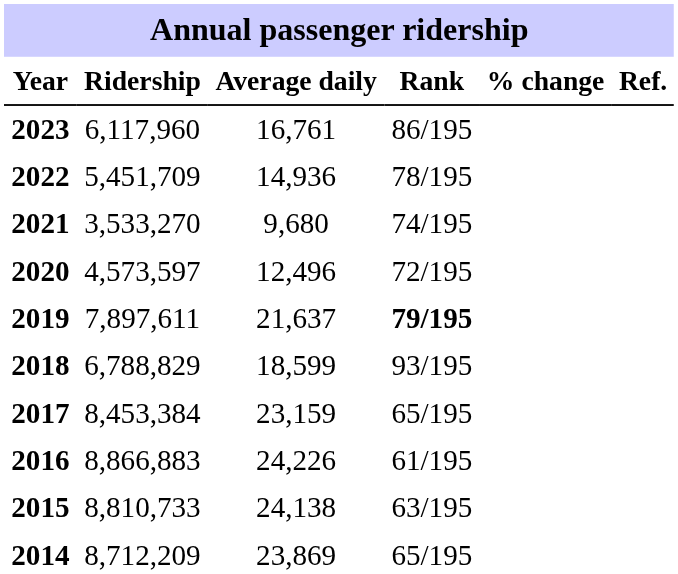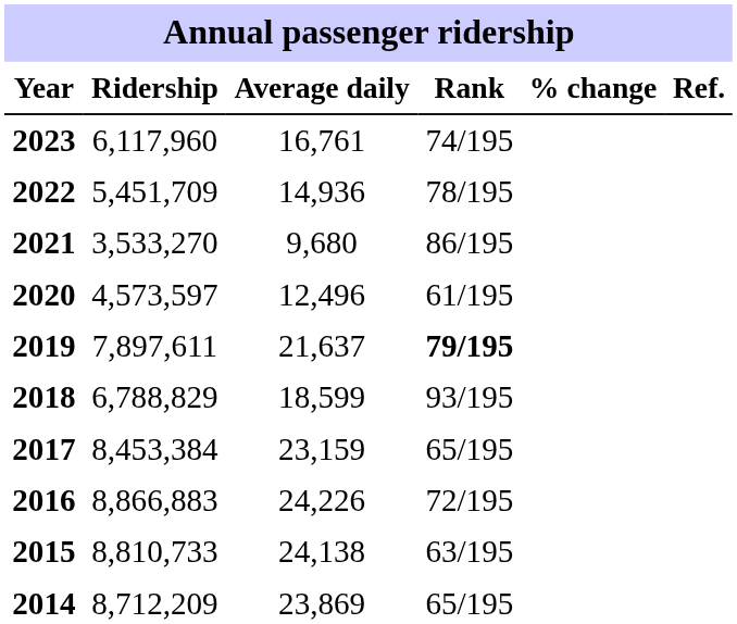2023 | Rank: 86/195 -> 74/195
2021 | Rank: 74/195 -> 86/195
2020 | Rank: 72/195 -> 61/195
2016 | Rank: 61/195 -> 72/195
